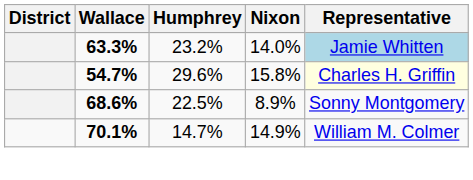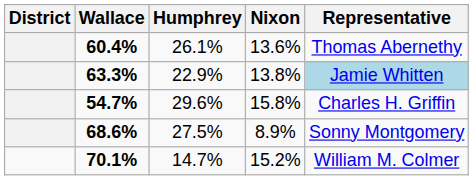+ row: 60.4% | 26.1% | 13.6% | Thomas Abernethy
63.3% | Humphrey: 23.2% -> 22.9%
63.3% | Nixon: 14.0% -> 13.8%
54.7% | Representative: lightyellow background -> no background
68.6% | Humphrey: 22.5% -> 27.5%
70.1% | Nixon: 14.9% -> 15.2%
